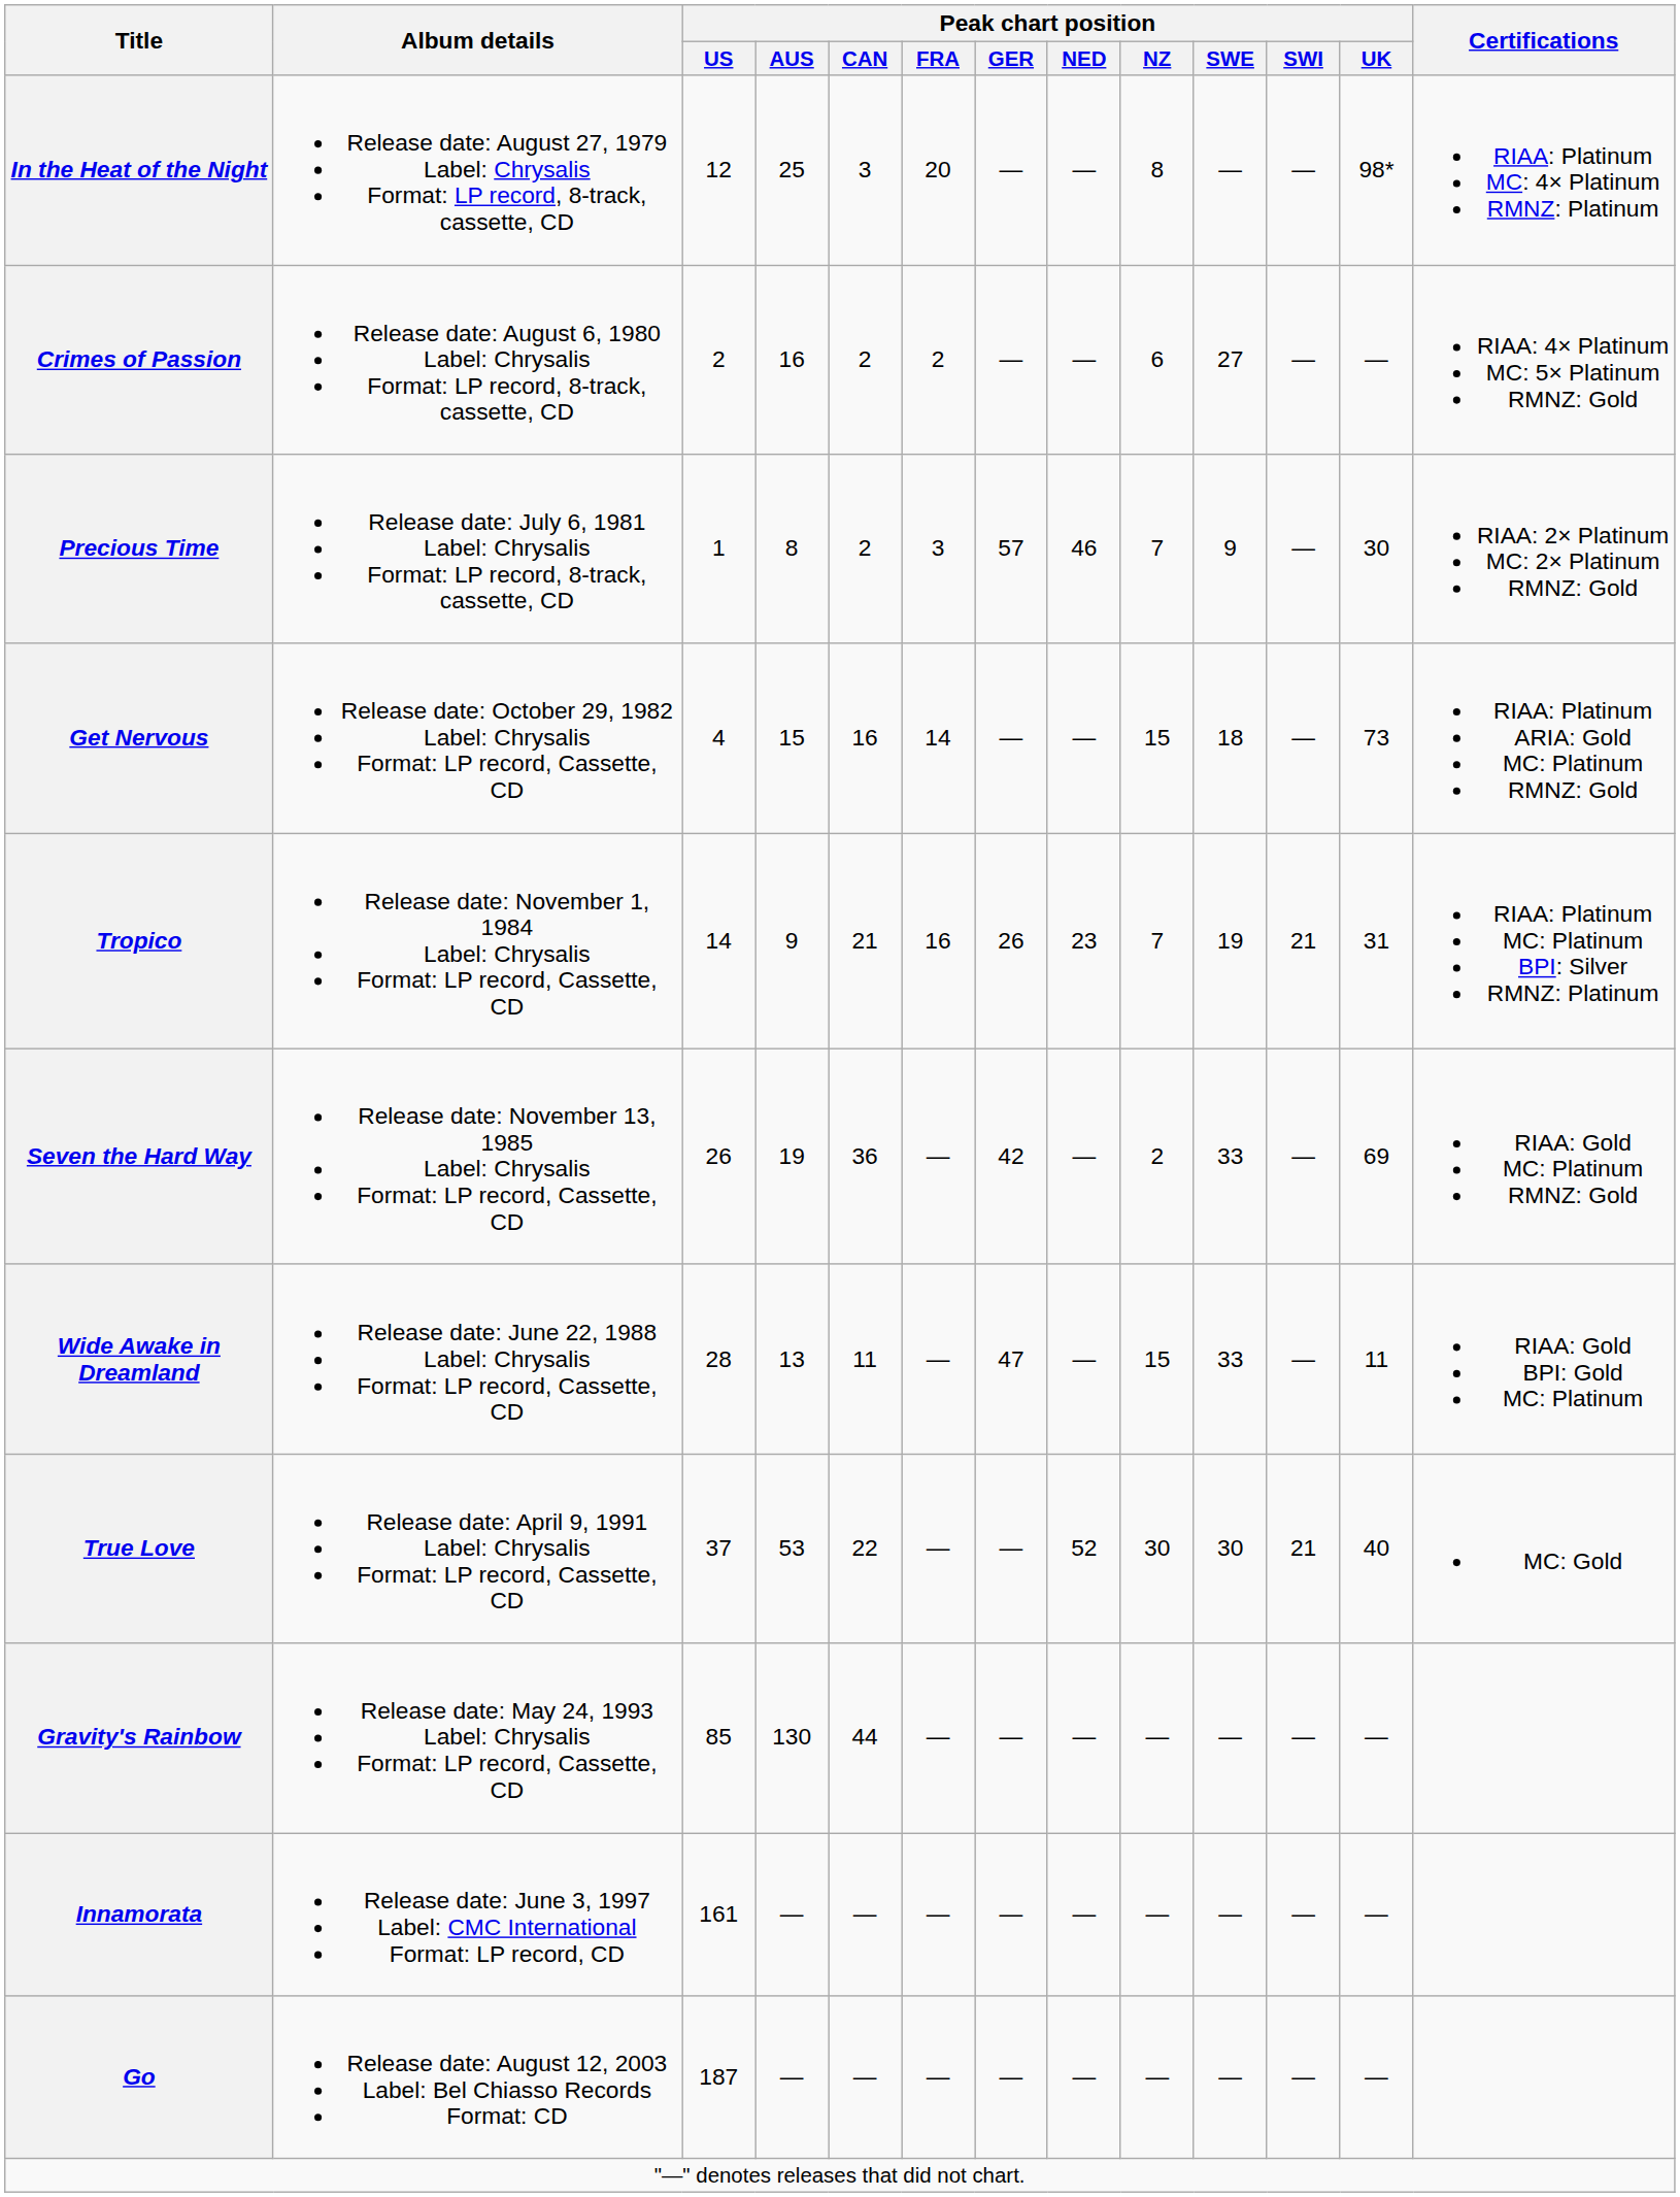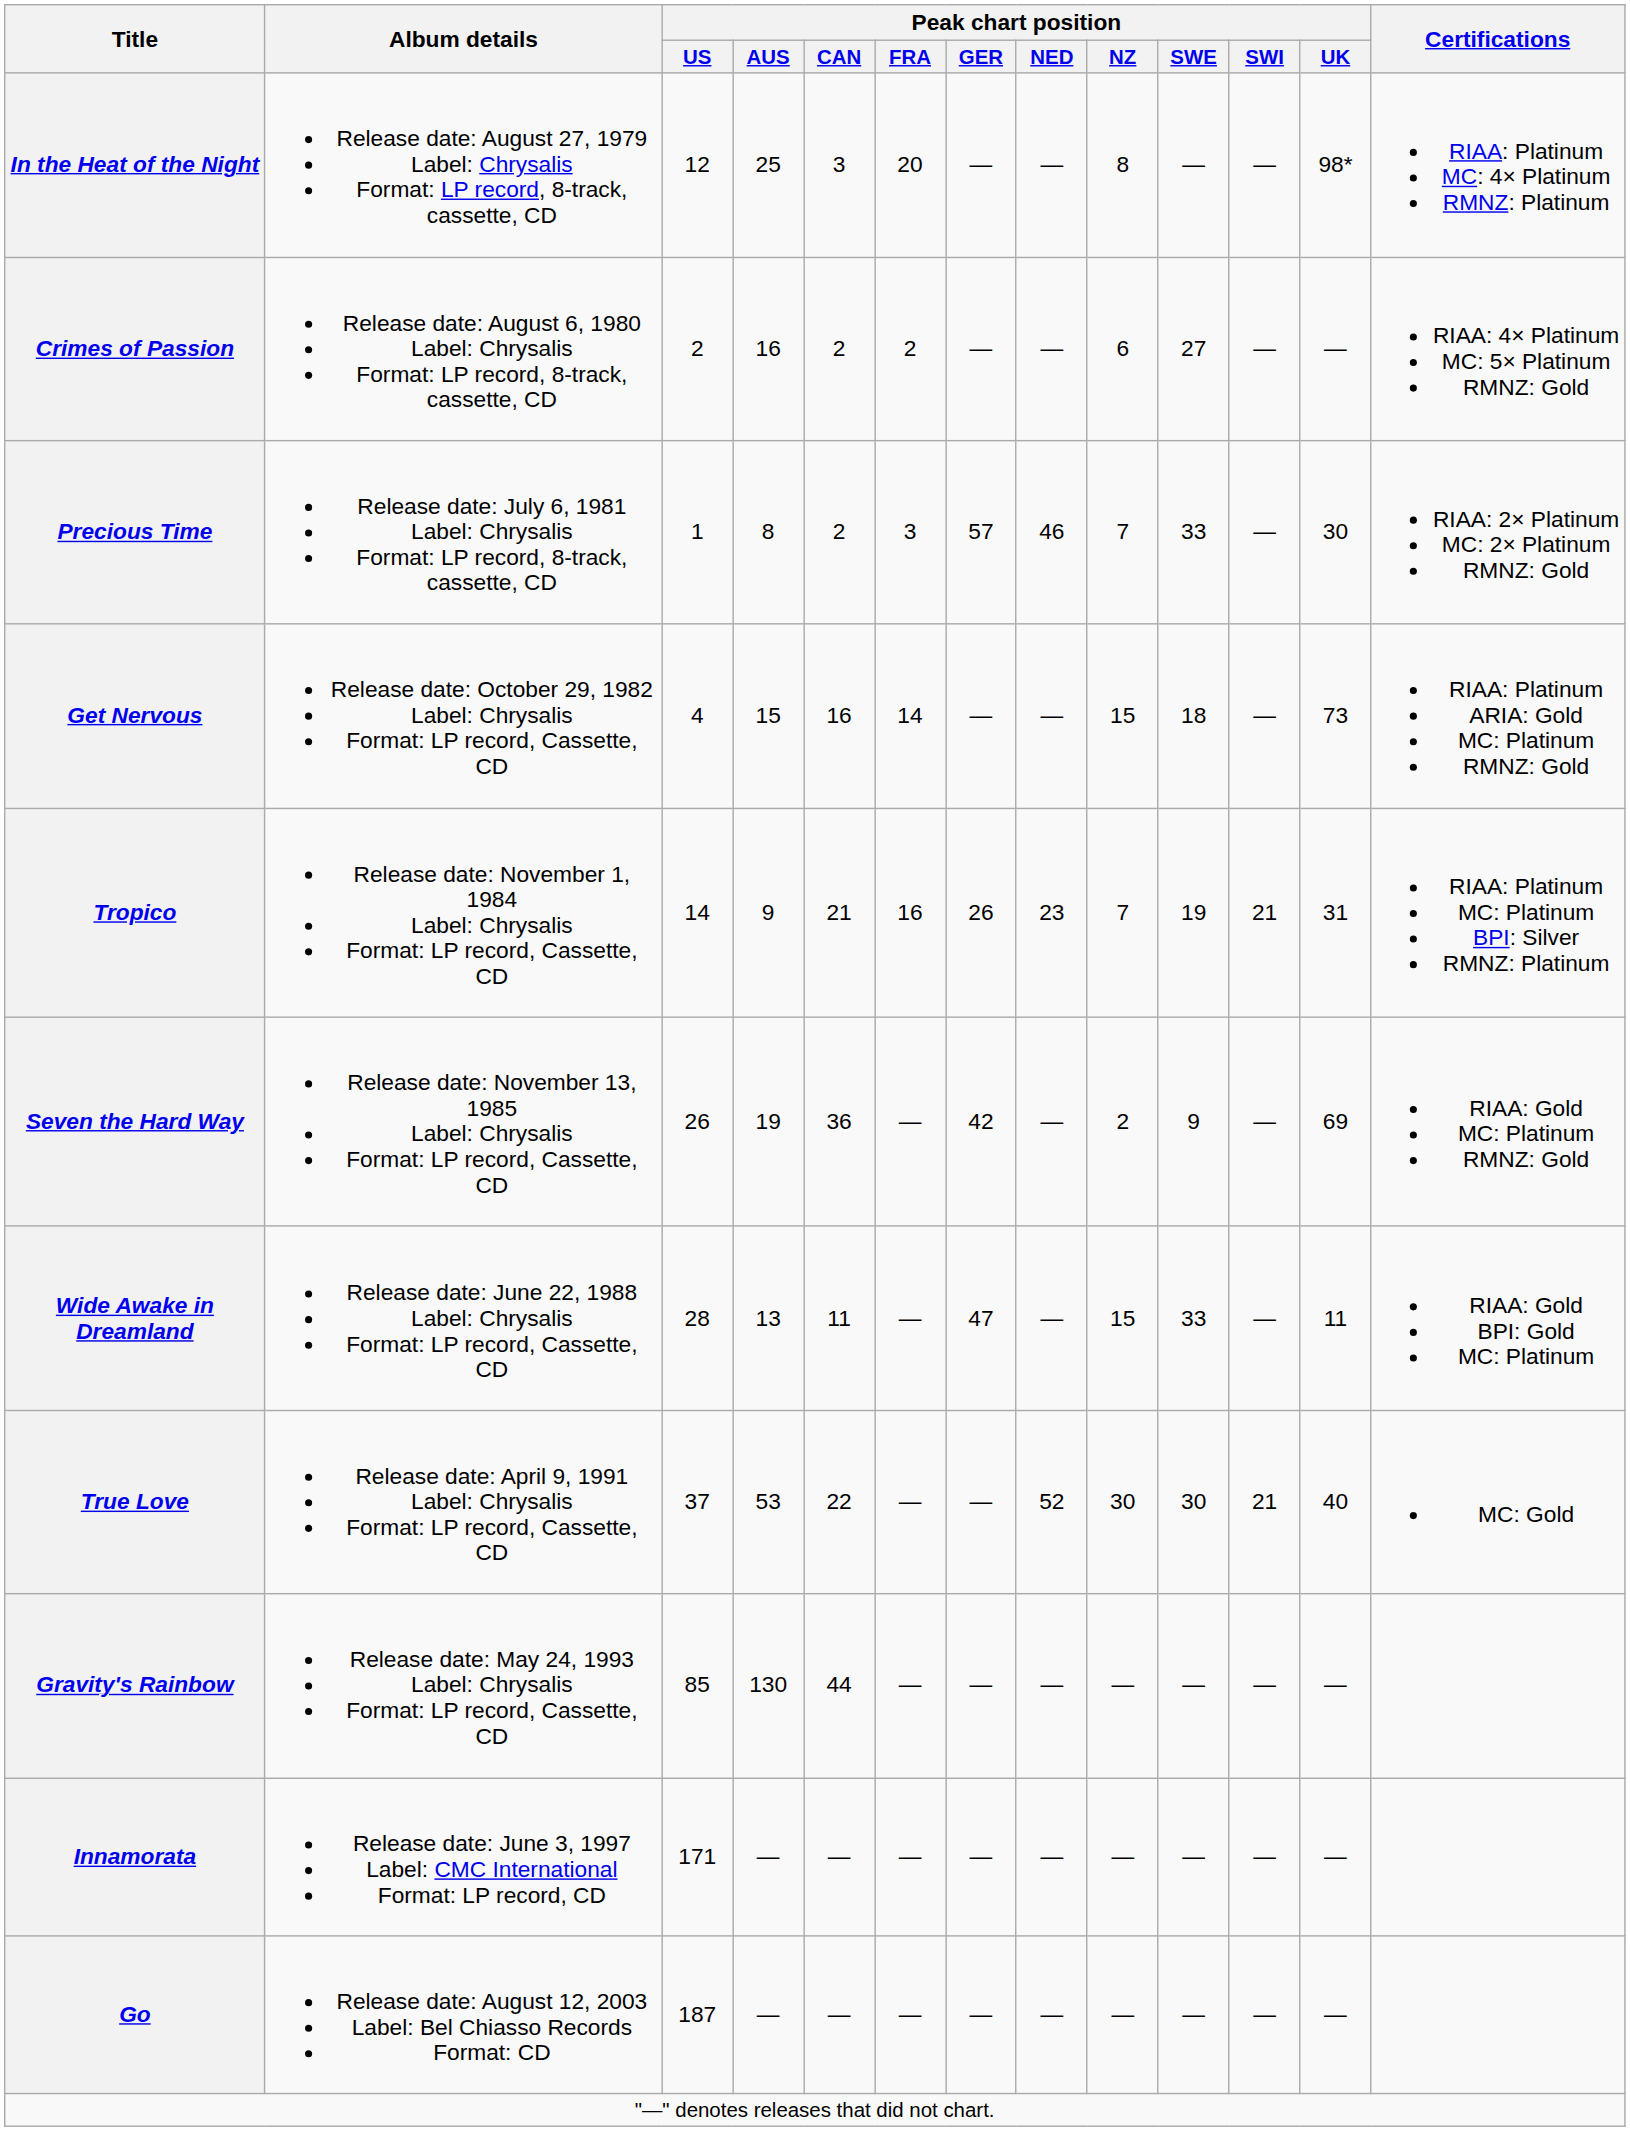Precious Time | Peak chart position / SWE: 9 -> 33
Seven the Hard Way | Peak chart position / SWE: 33 -> 9
Innamorata | Peak chart position / US: 161 -> 171
